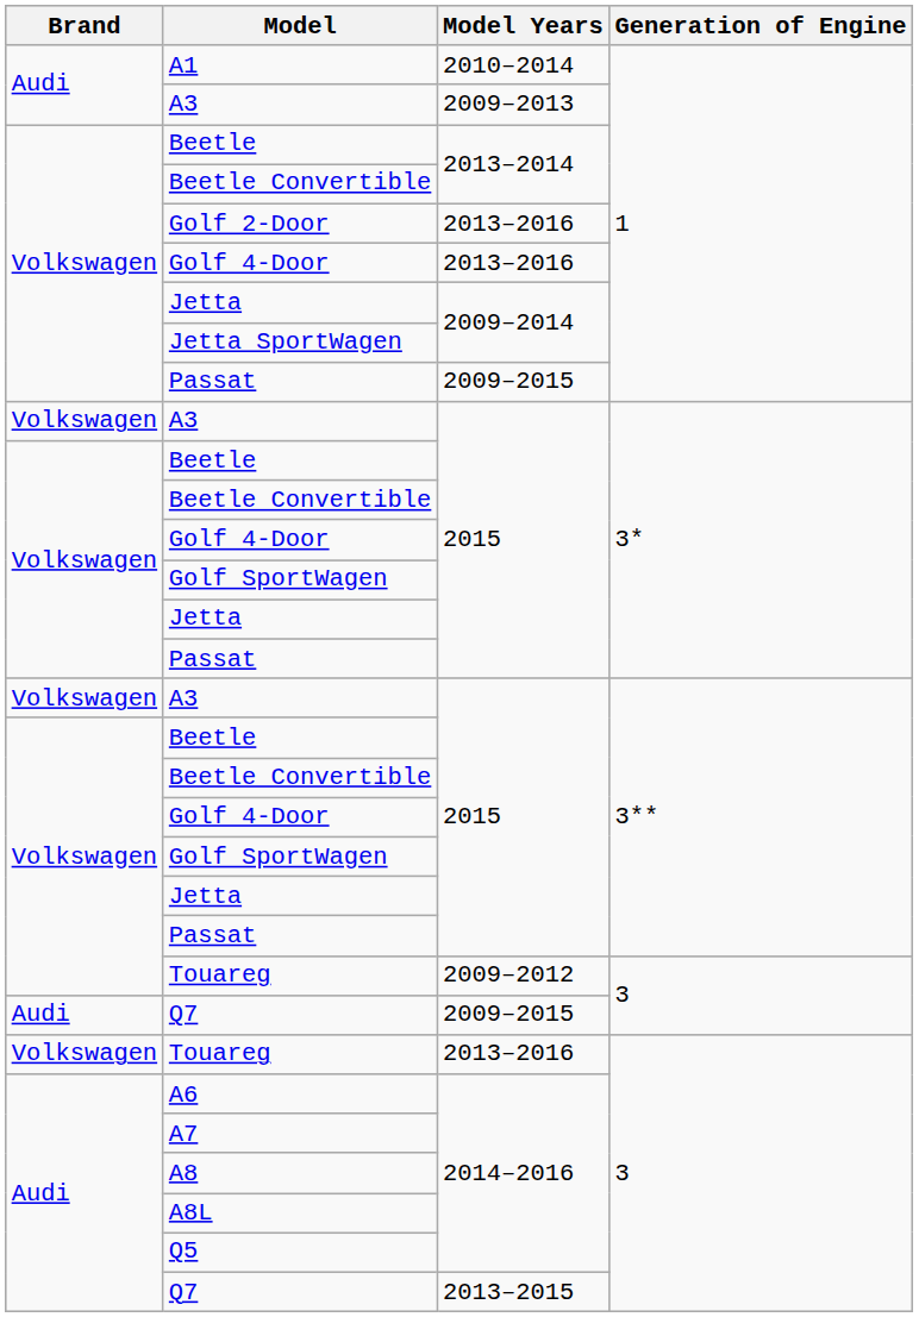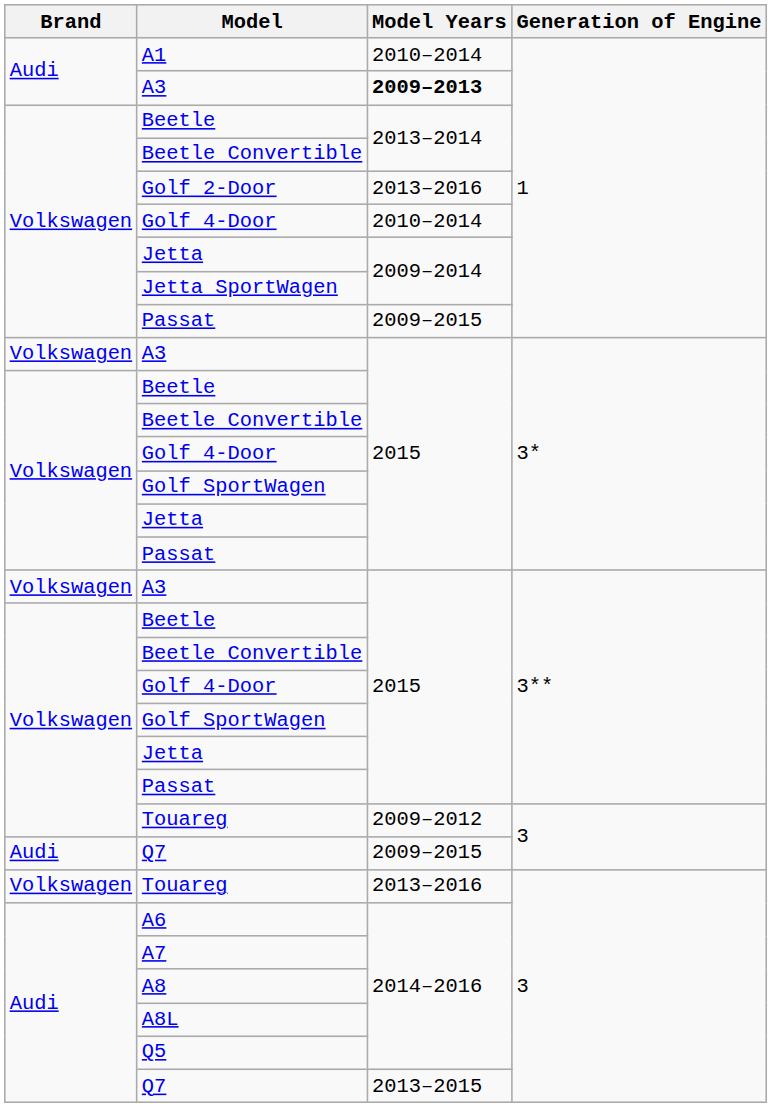A3 / 1 | Model Years: normal -> bold
Golf 4-Door / 1 | Model Years: 2013–2016 -> 2010–2014
